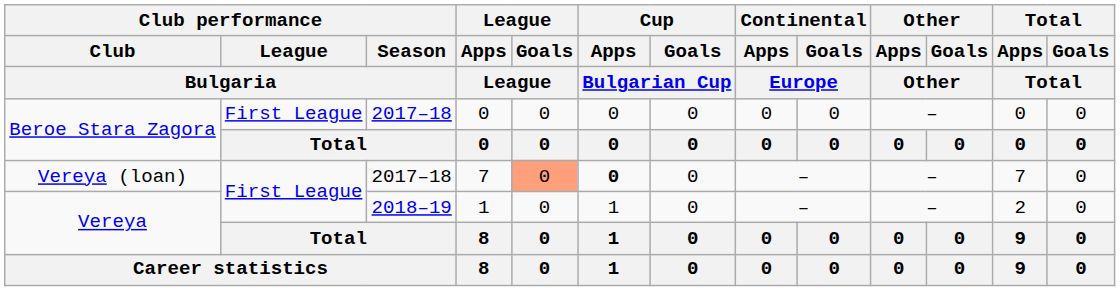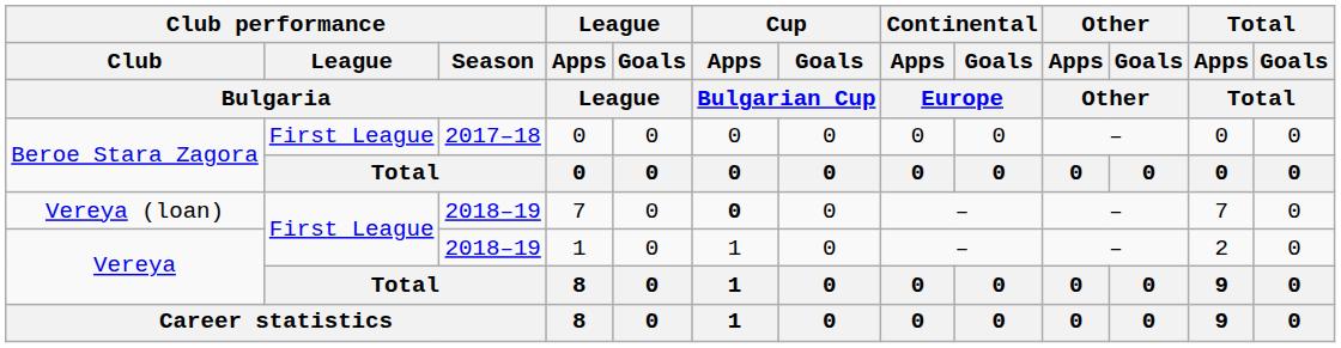Vereya (loan) | Club performance / Season / Bulgaria: 2017–18 -> 2018–19
Vereya (loan) | League / Goals / League: lightsalmon background -> no background
